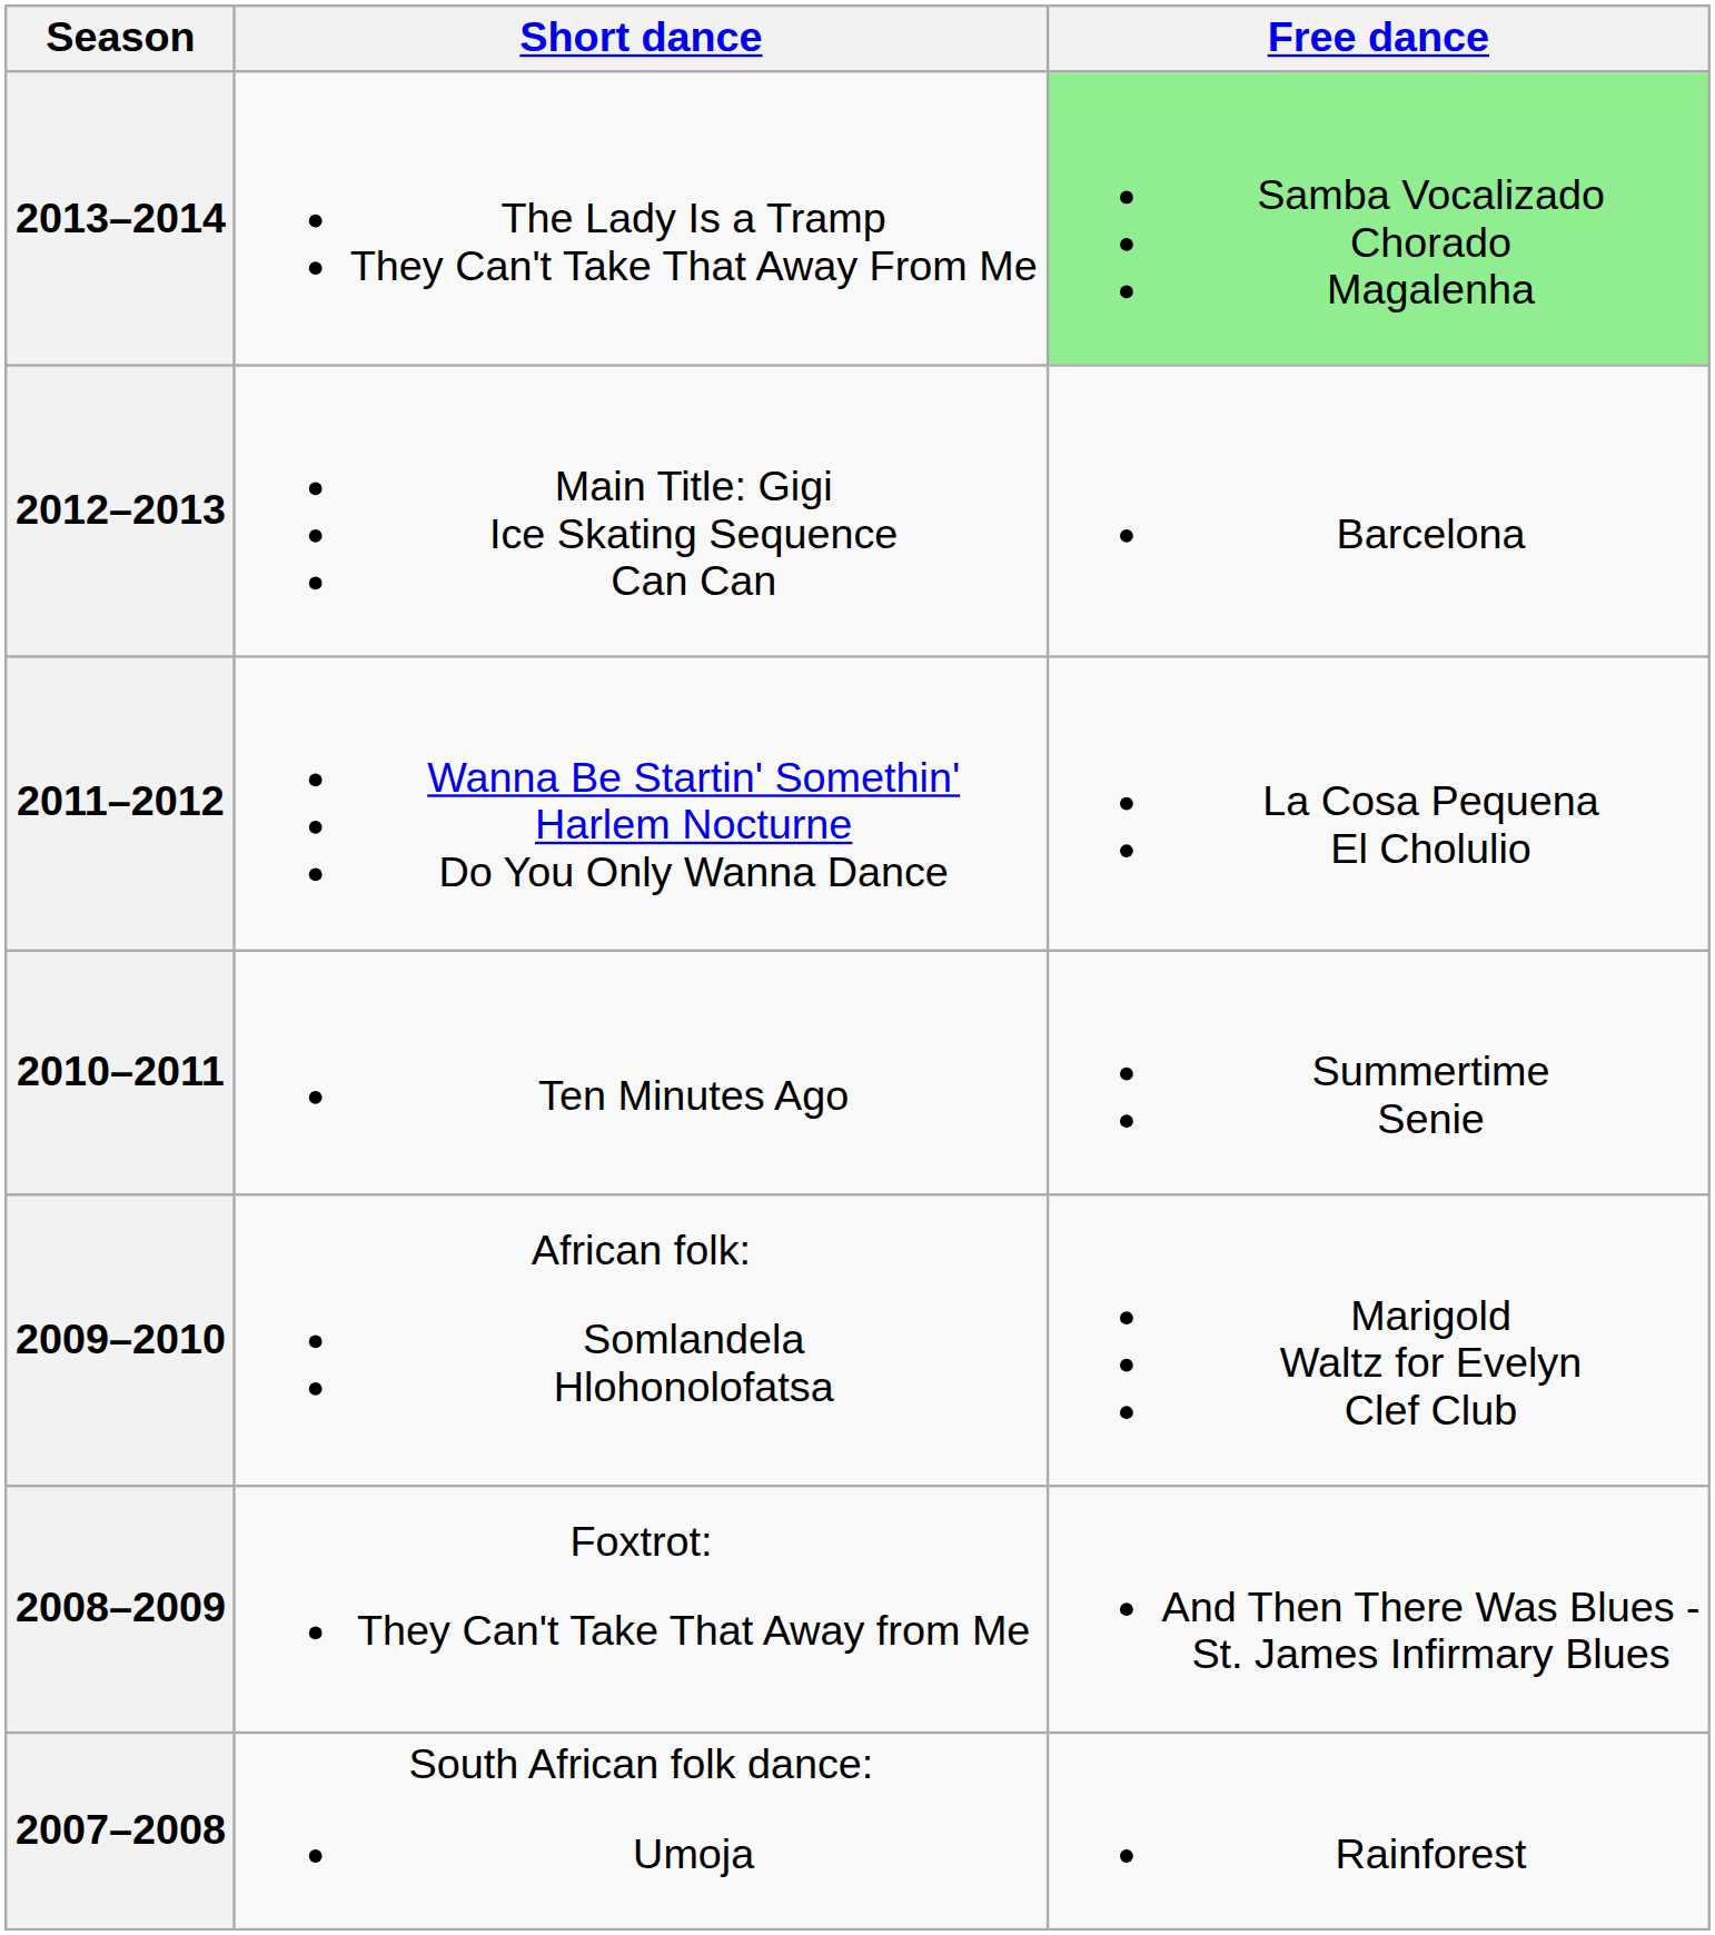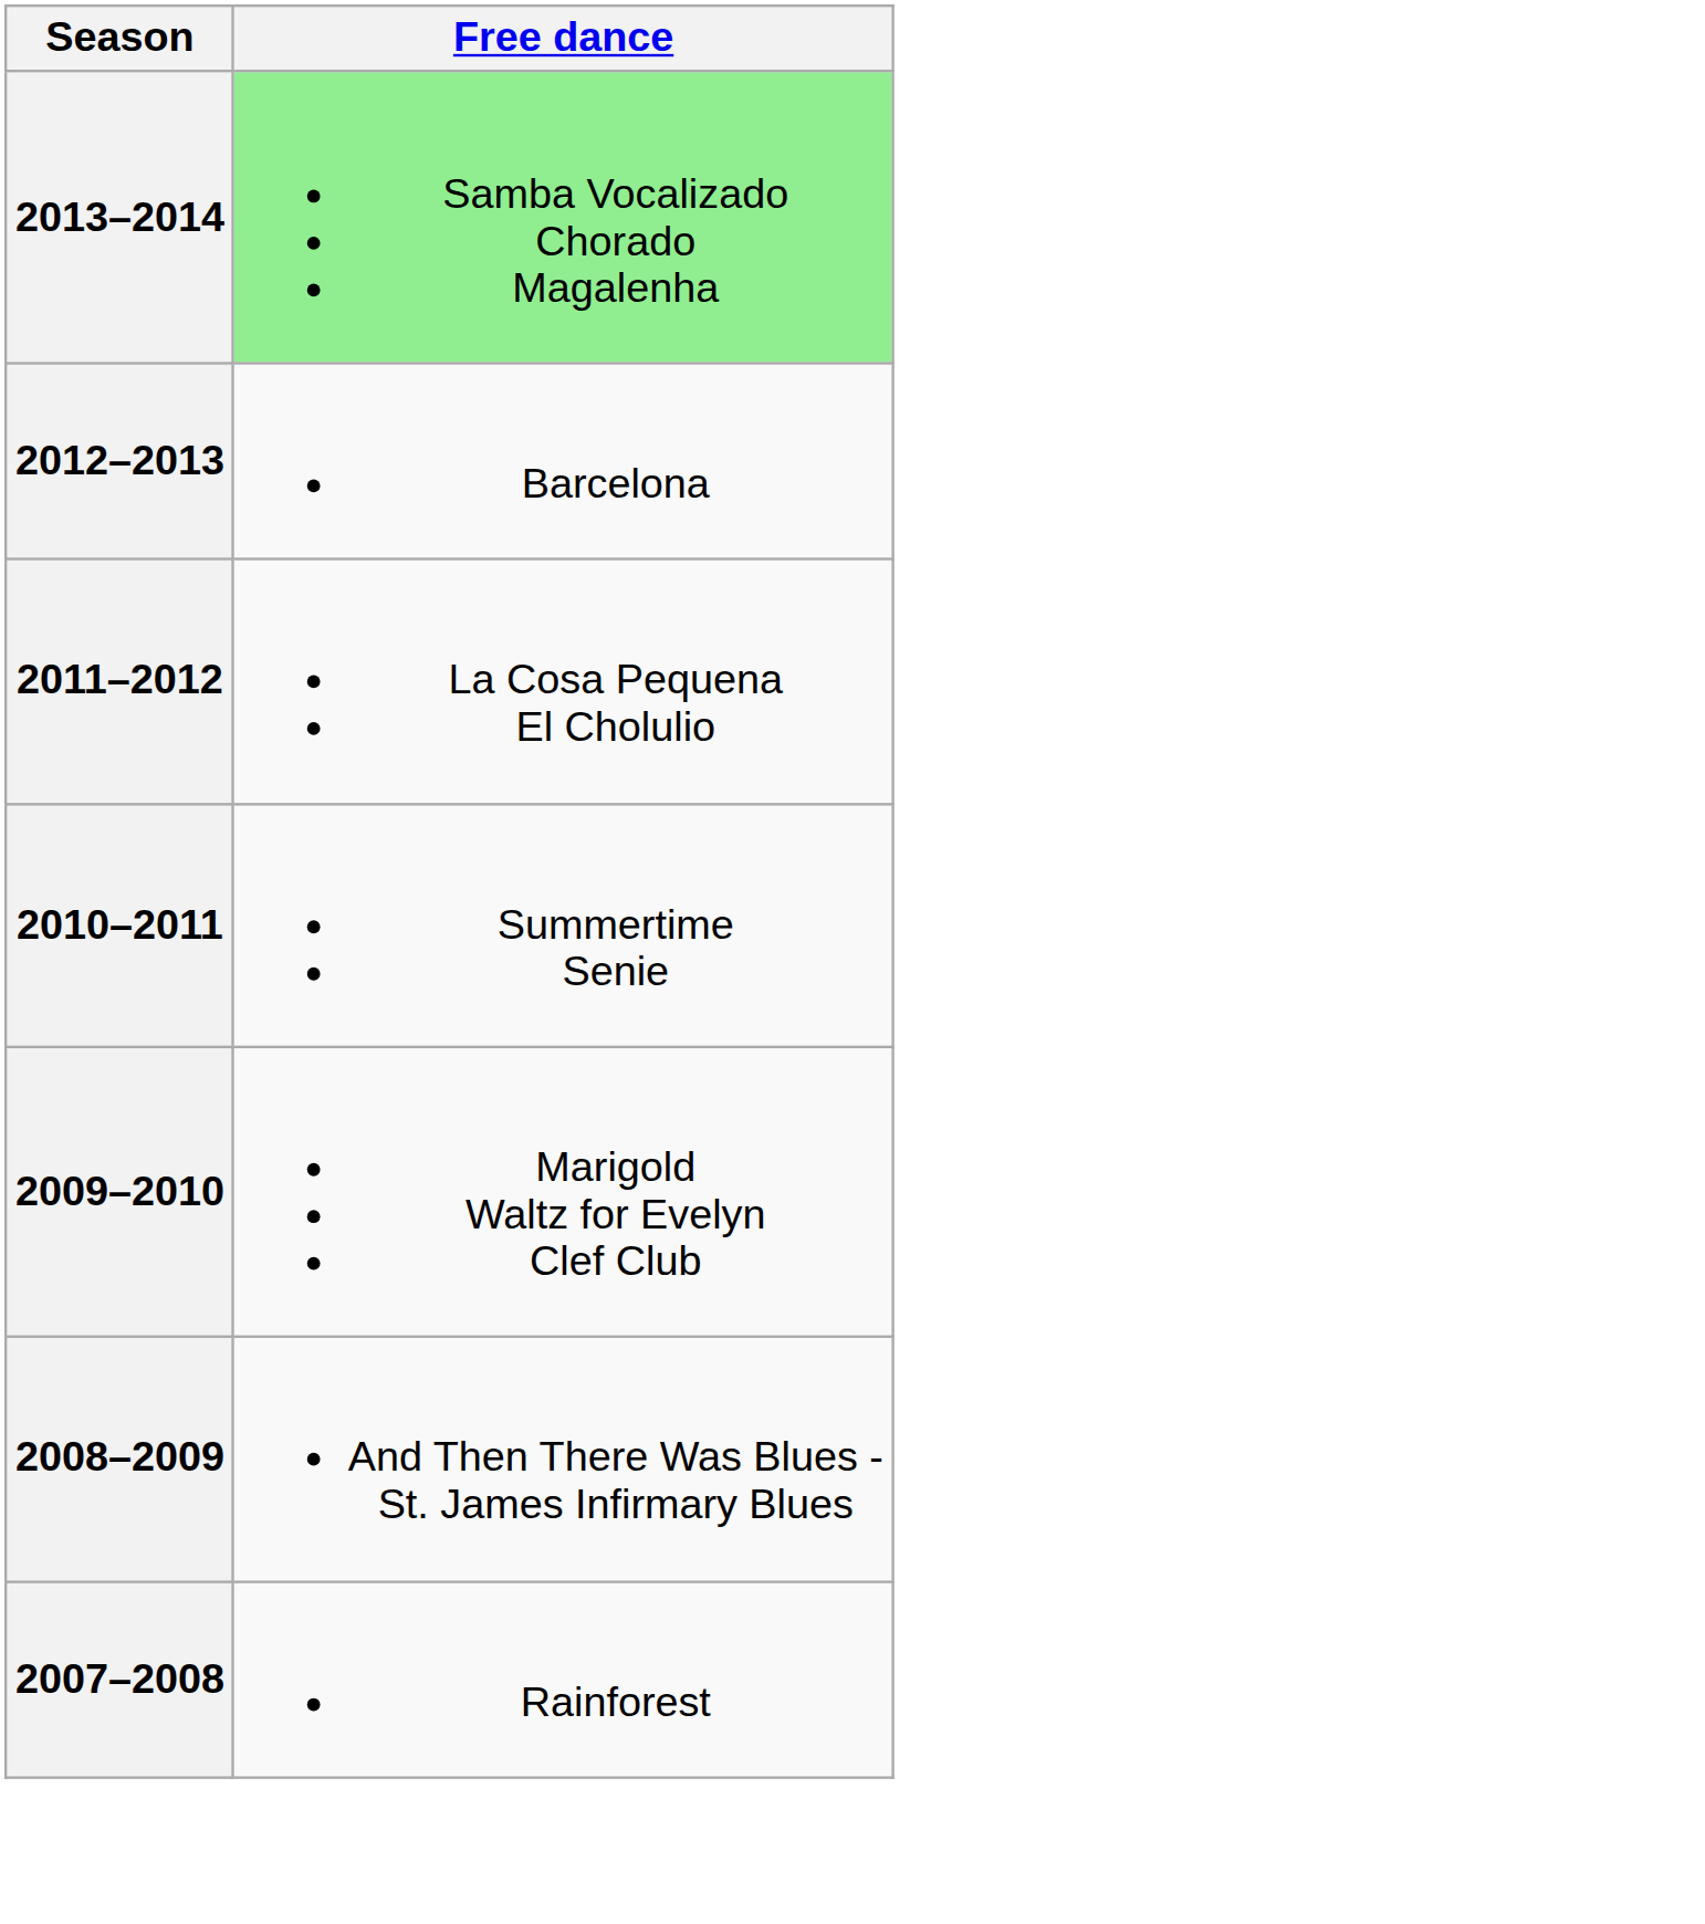- column: Short dance | The Lady Is a Tramp They Can't Take That Away From Me | Main Title: Gigi Ice Skating Sequence Can Can | Wanna Be Startin' Somethin' Harlem Nocturne Do You Only Wanna Dance | Ten Minutes Ago | African folk: Somlandela Hlohonolofatsa | Foxtrot: They Can't Take That Away from Me | South African folk dance: Umoja
